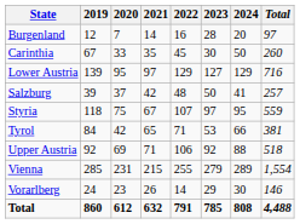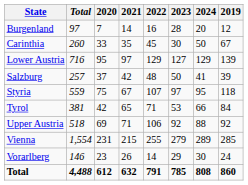columns swapped: 2019 <-> Total
